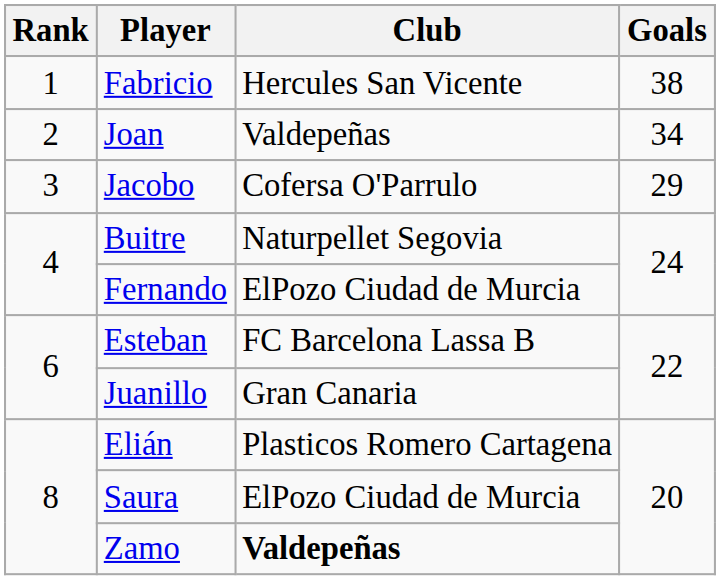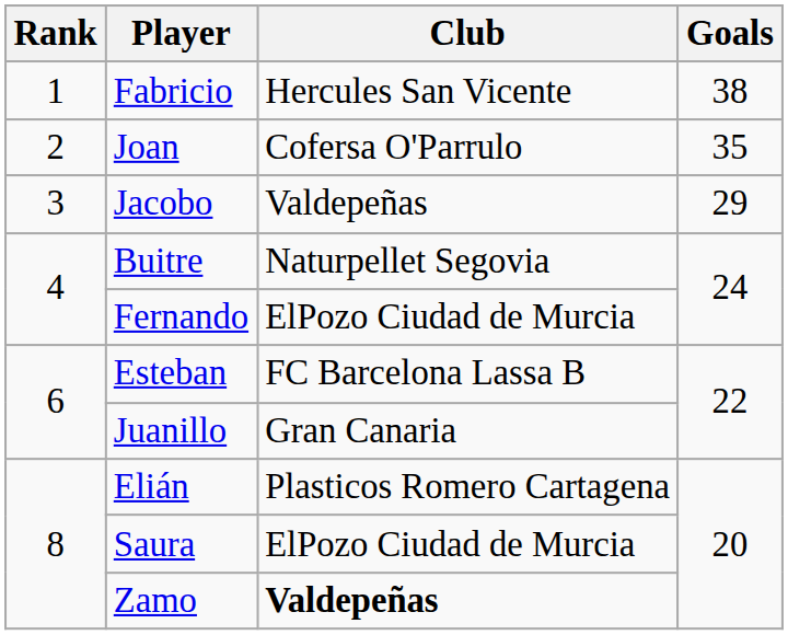Joan | Club: Valdepeñas -> Cofersa O'Parrulo
Joan | Goals: 34 -> 35
Jacobo | Club: Cofersa O'Parrulo -> Valdepeñas
